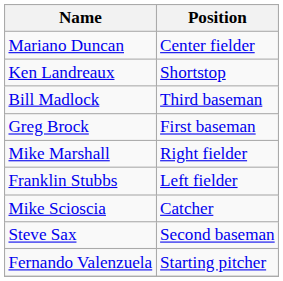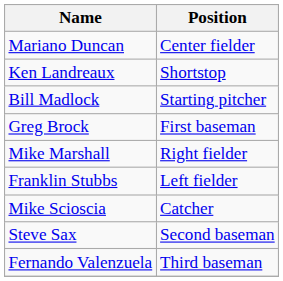Bill Madlock | Position: Third baseman -> Starting pitcher
Fernando Valenzuela | Position: Starting pitcher -> Third baseman
